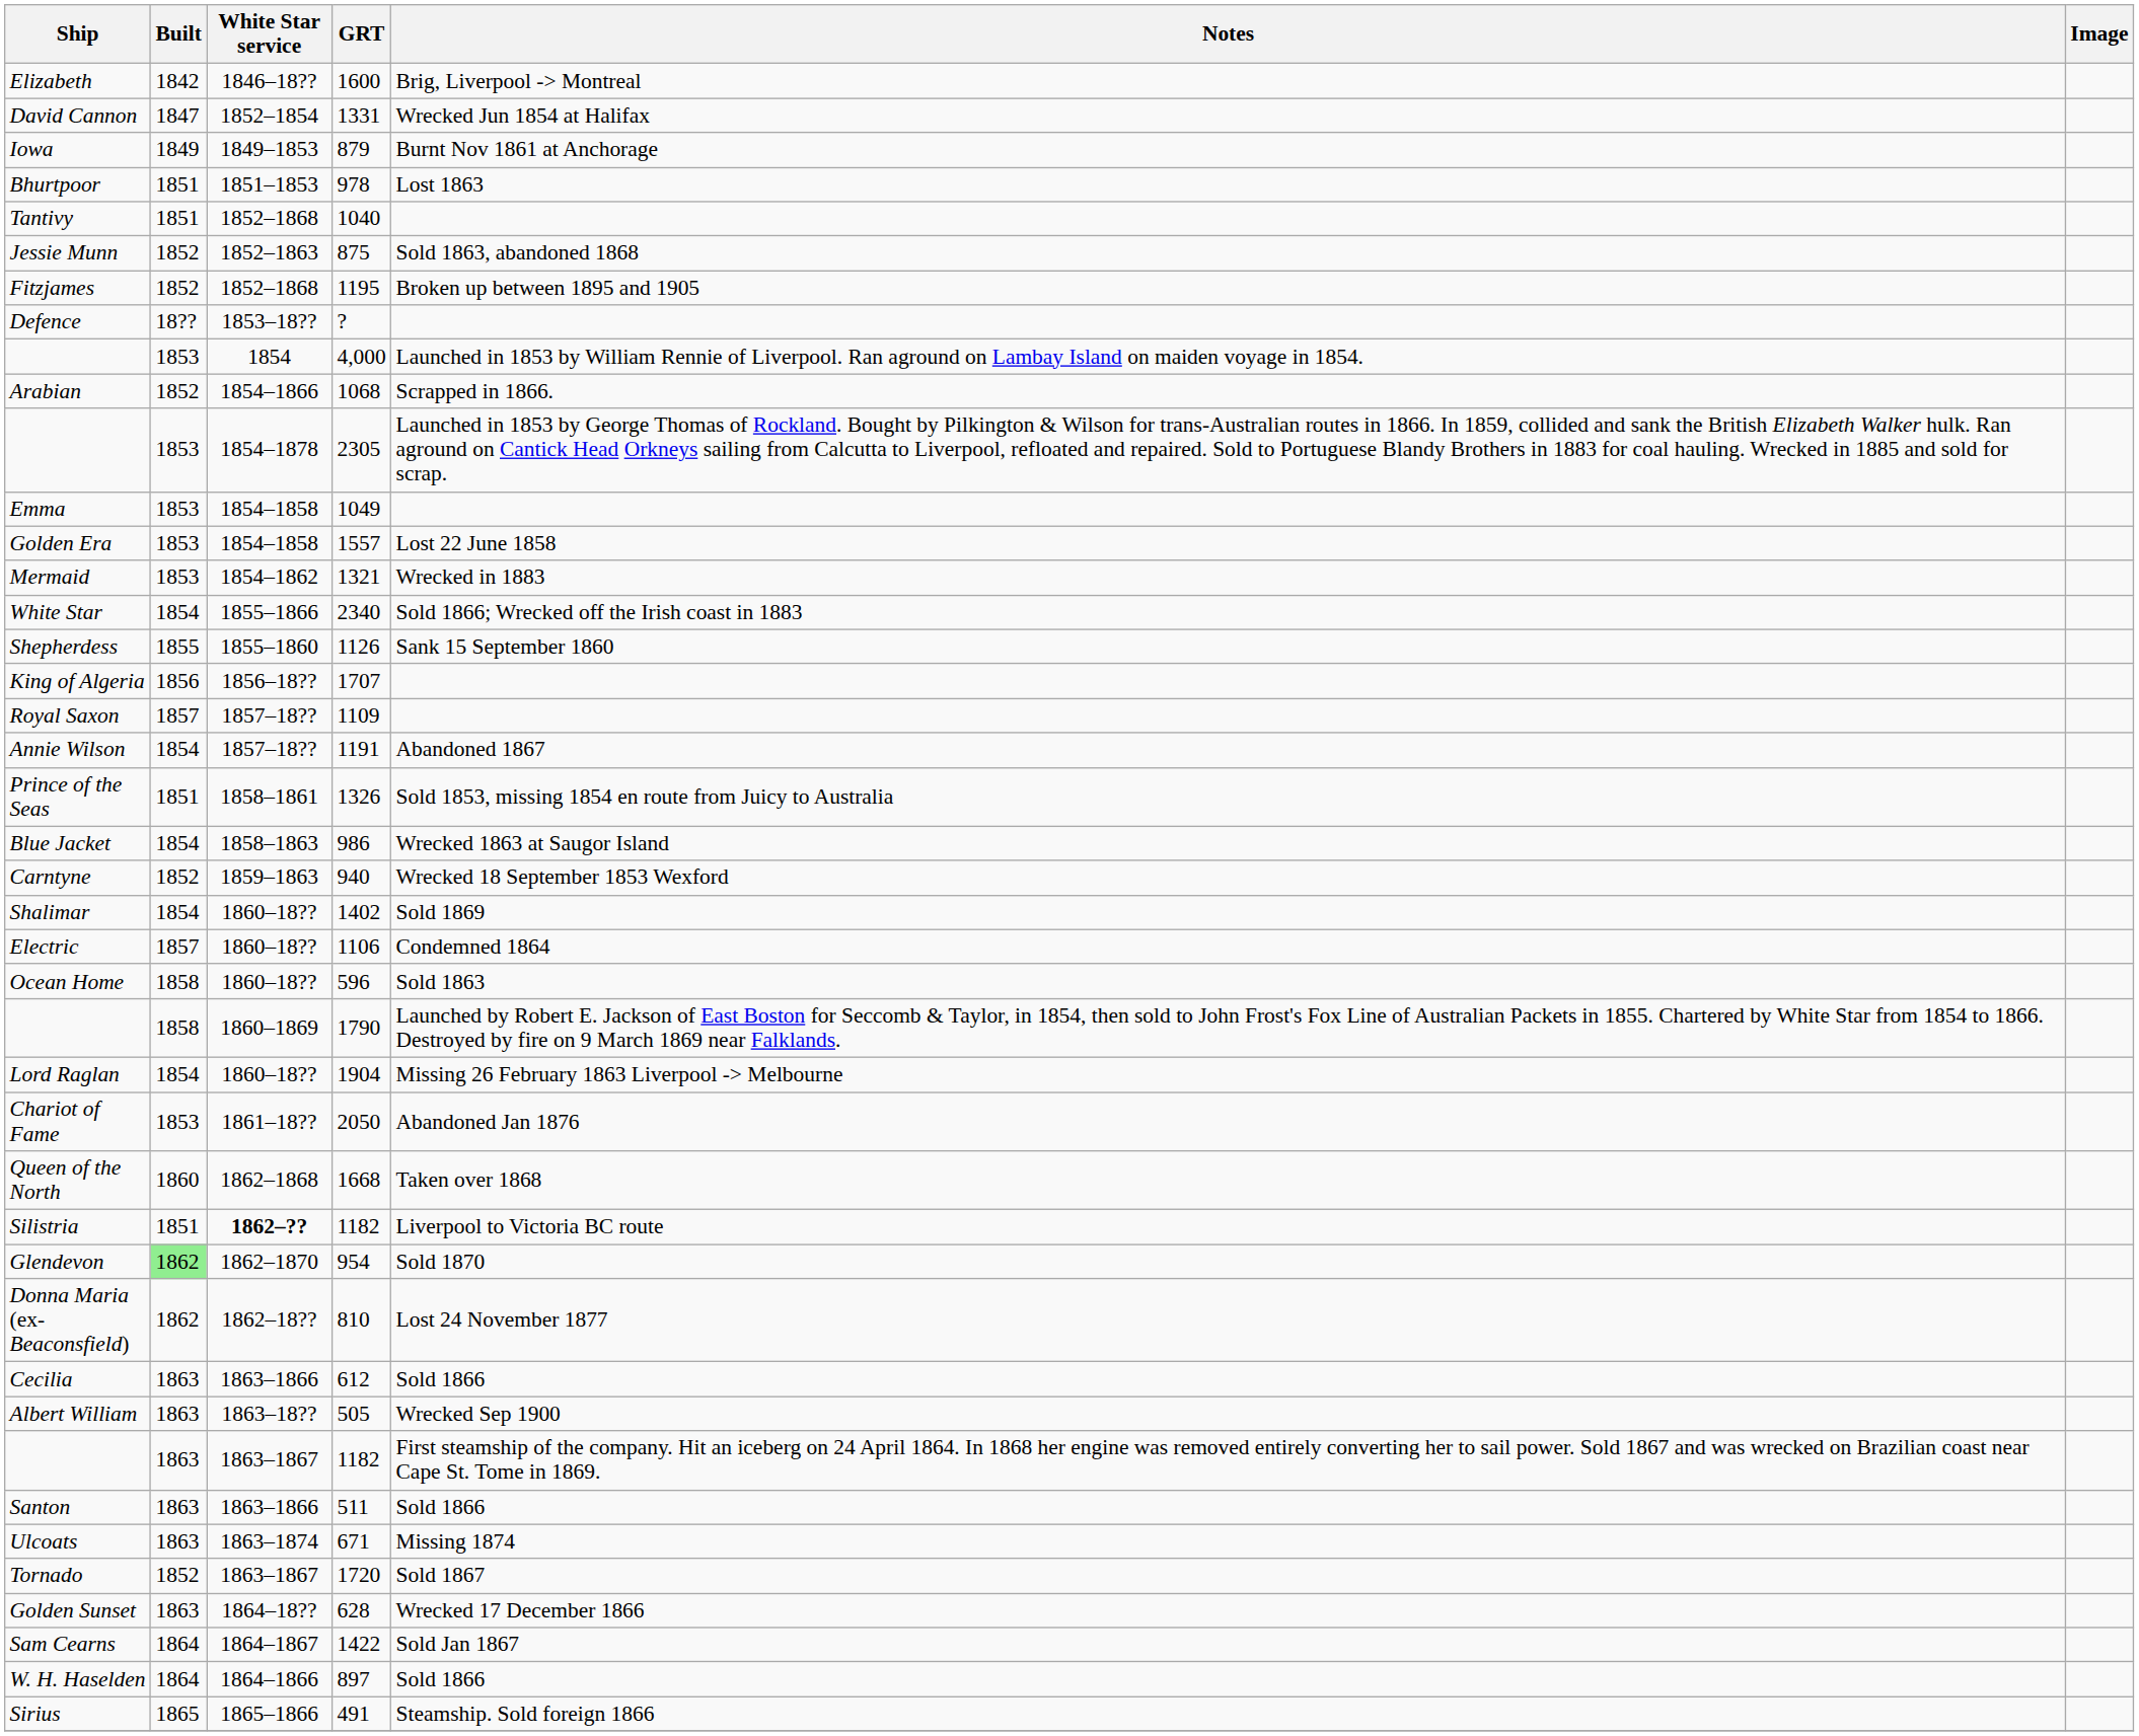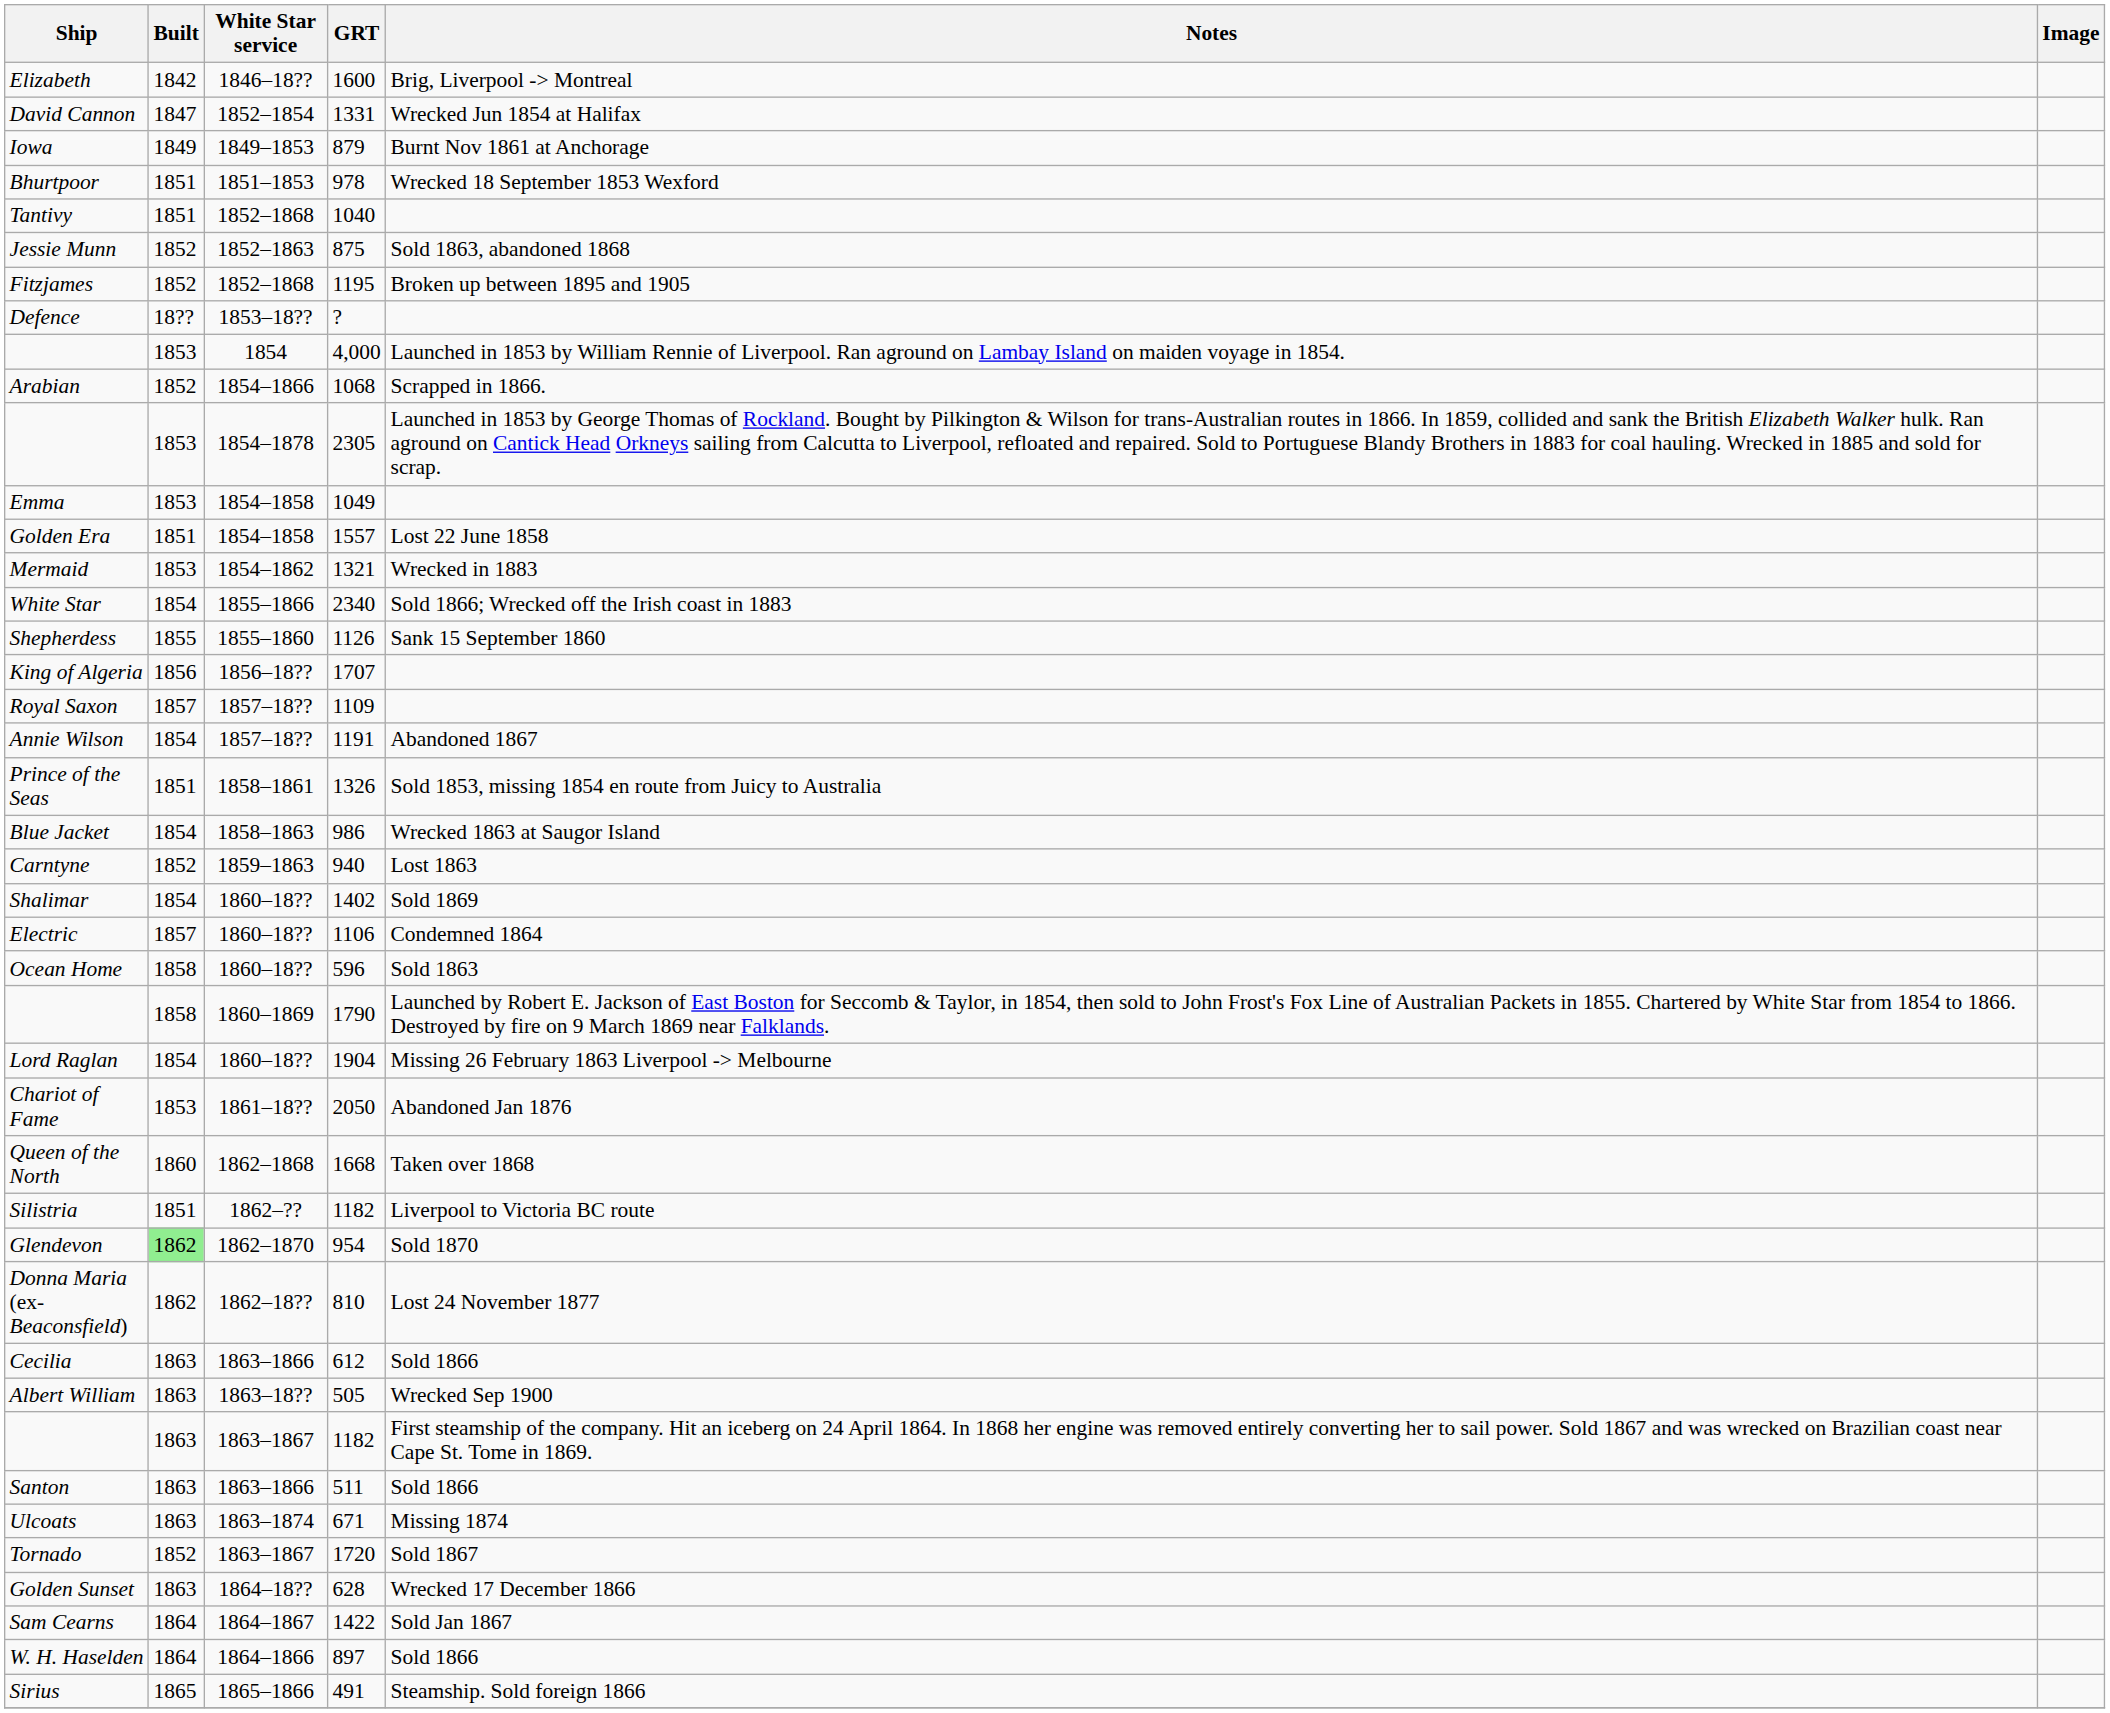Bhurtpoor | Notes: Lost 1863 -> Wrecked 18 September 1853 Wexford
Golden Era | Built: 1853 -> 1851
Carntyne | Notes: Wrecked 18 September 1853 Wexford -> Lost 1863
Silistria | White Star service: bold -> normal
